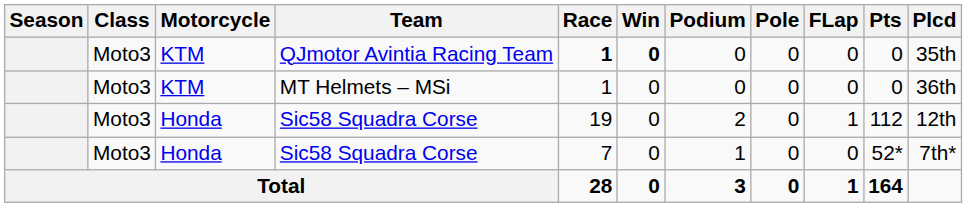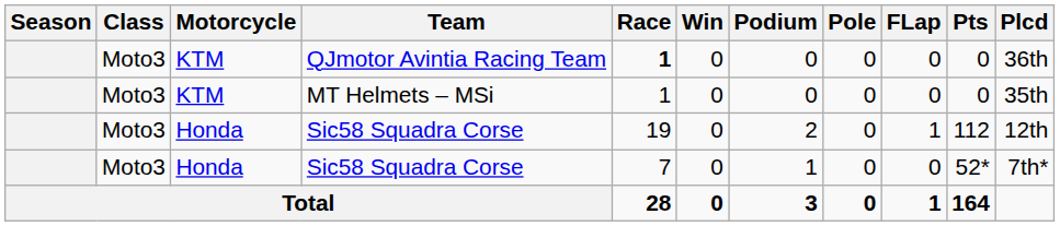QJmotor Avintia Racing Team | Win: bold -> normal
QJmotor Avintia Racing Team | Plcd: 35th -> 36th
MT Helmets – MSi | Plcd: 36th -> 35th
